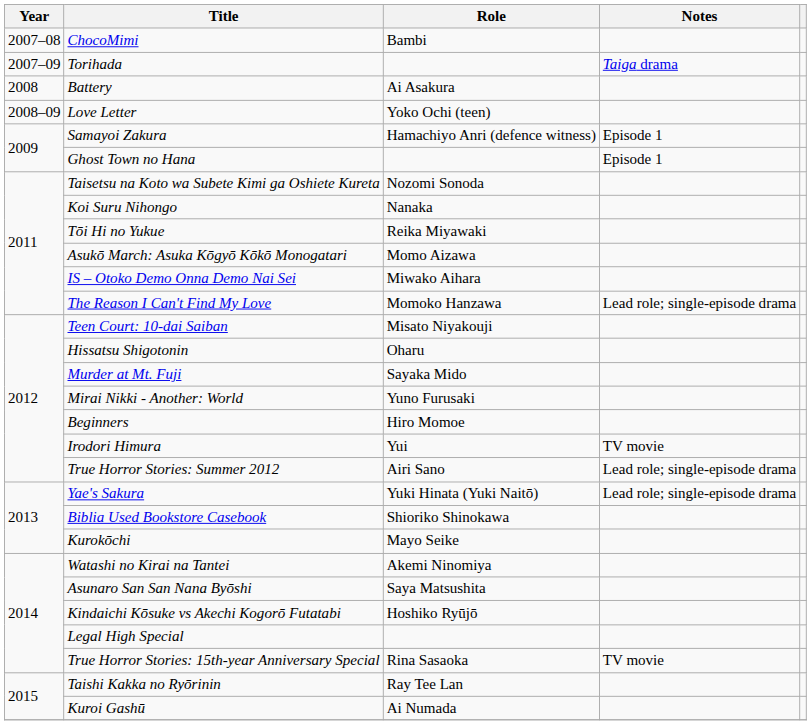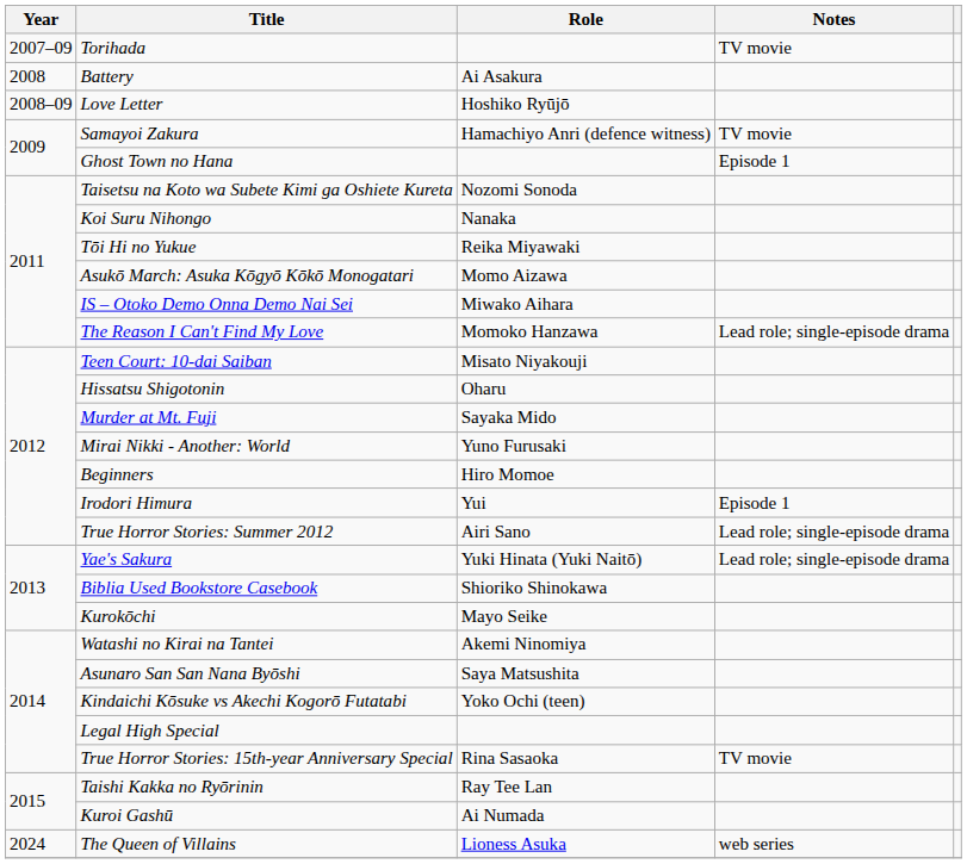- row: 2007–08 | ChocoMimi | Bambi
Torihada | Notes: Taiga drama -> TV movie
Love Letter | Role: Yoko Ochi (teen) -> Hoshiko Ryūjō
Samayoi Zakura | Notes: Episode 1 -> TV movie
Irodori Himura | Notes: TV movie -> Episode 1
Kindaichi Kōsuke vs Akechi Kogorō Futatabi | Role: Hoshiko Ryūjō -> Yoko Ochi (teen)
+ row: 2024 | The Queen of Villains | Lioness Asuka | web series
